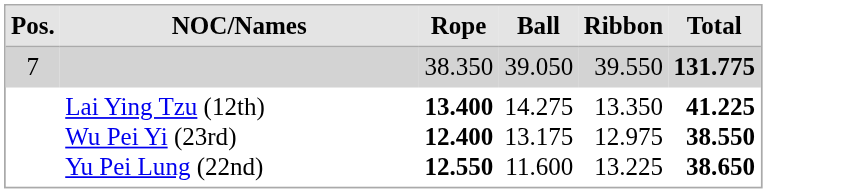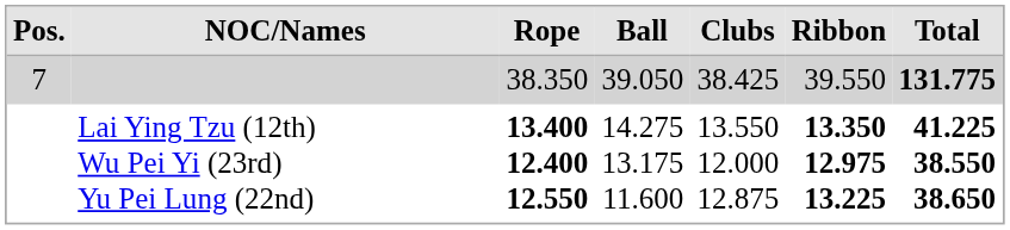+ column: Clubs | 38.425 | 13.550 12.000 12.875
Lai Ying Tzu (12th) Wu Pei Yi (23rd) Yu Pei Lung (22nd) | Ribbon: normal -> bold
